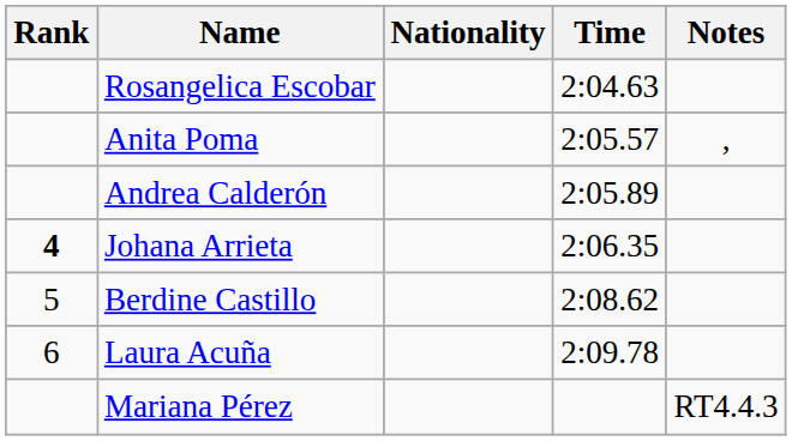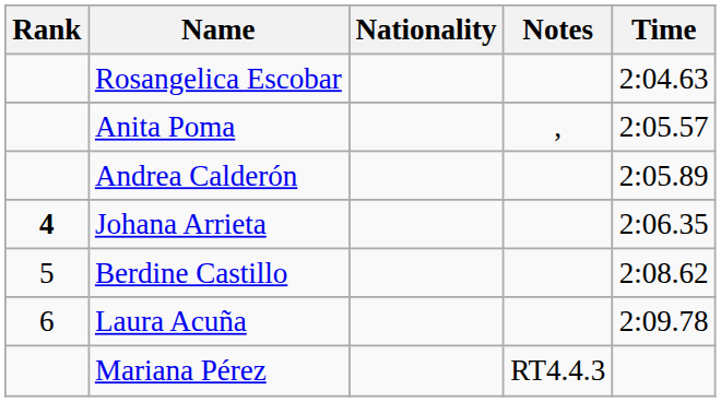columns swapped: Time <-> Notes
